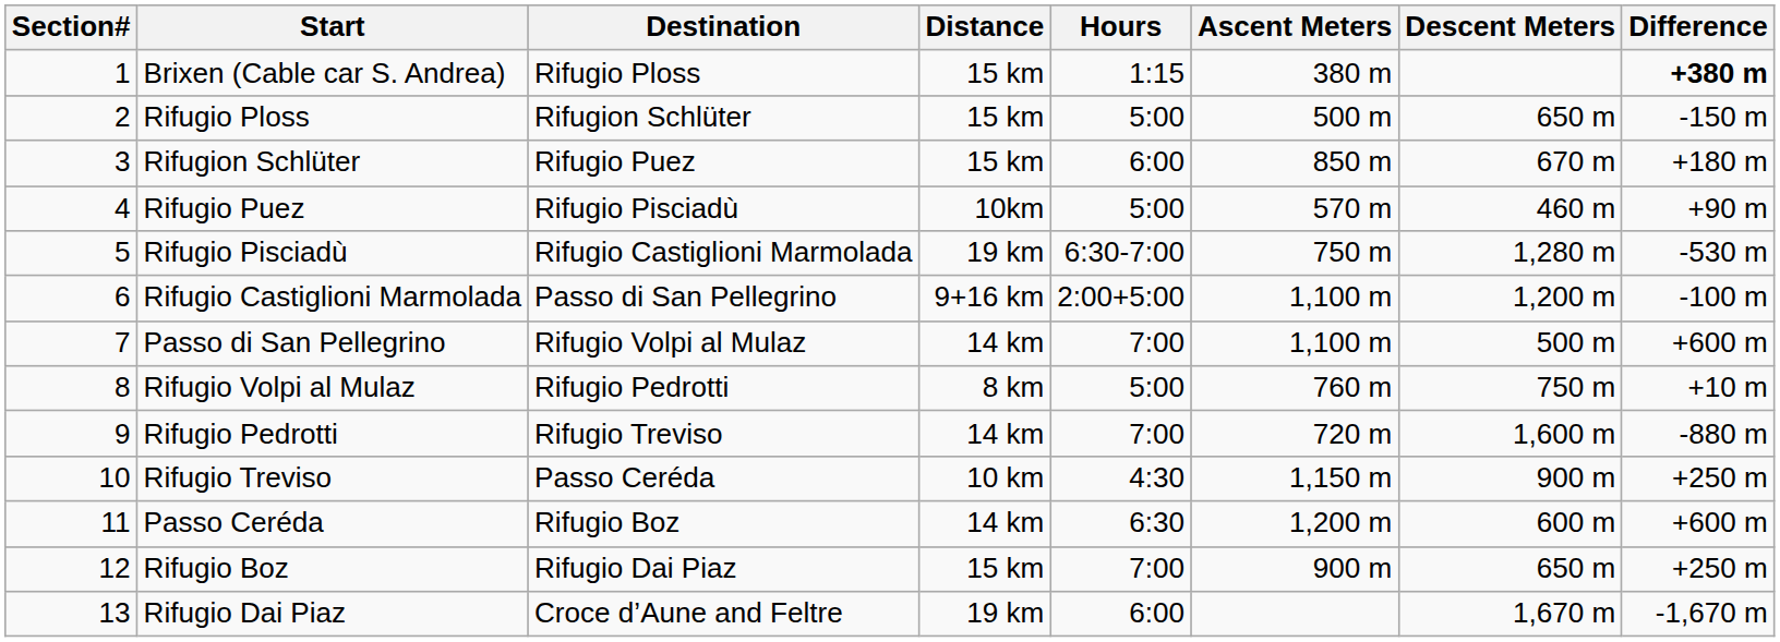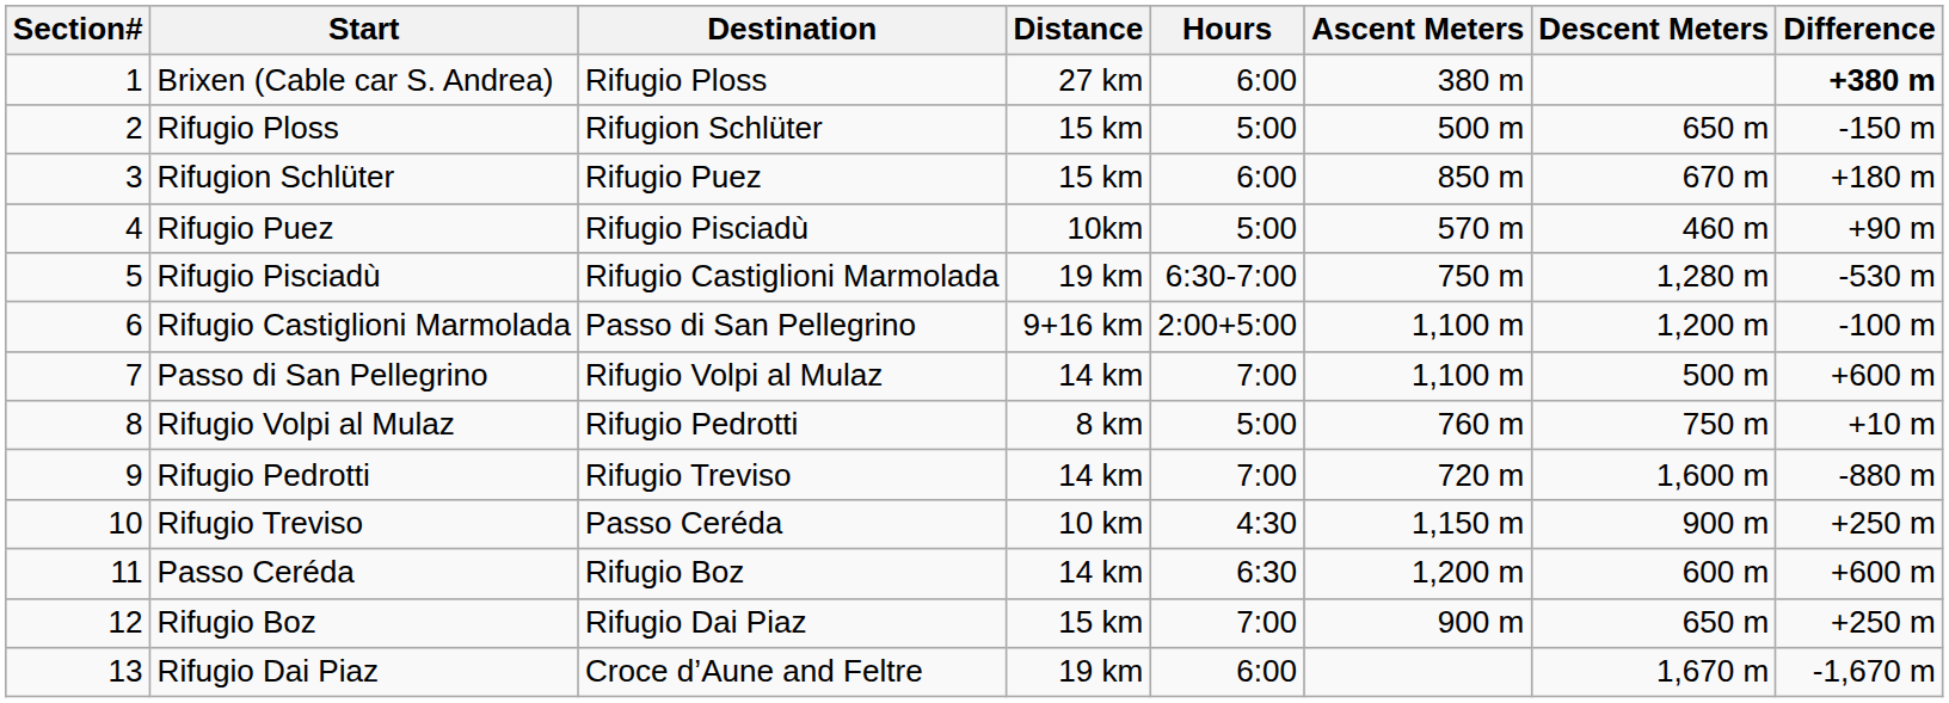Brixen (Cable car S. Andrea) | Distance: 15 km -> 27 km
Brixen (Cable car S. Andrea) | Hours: 1:15 -> 6:00
